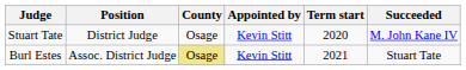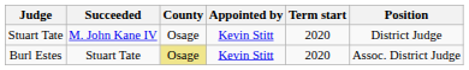columns swapped: Position <-> Succeeded
Burl Estes | Term start: 2021 -> 2020
